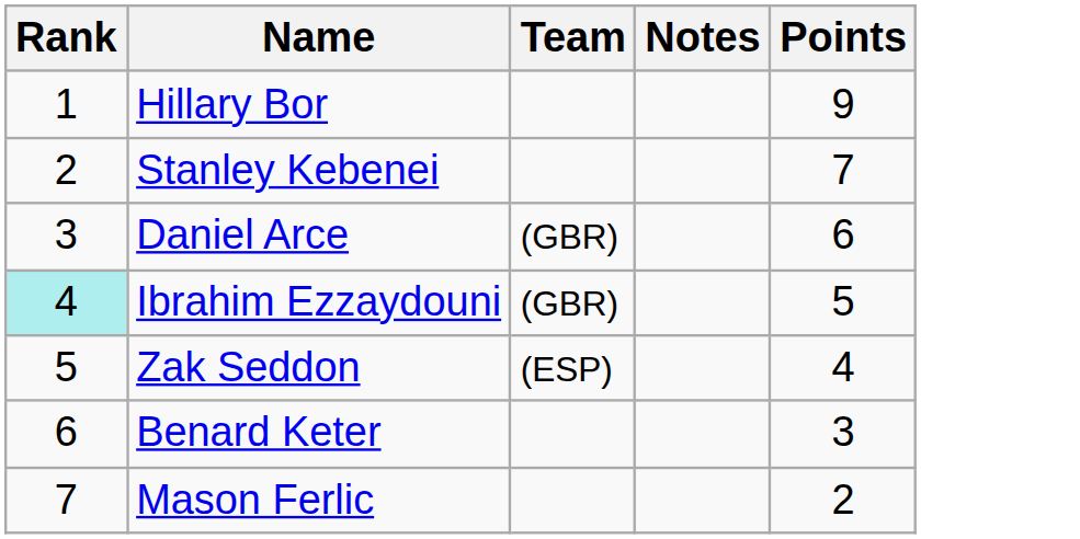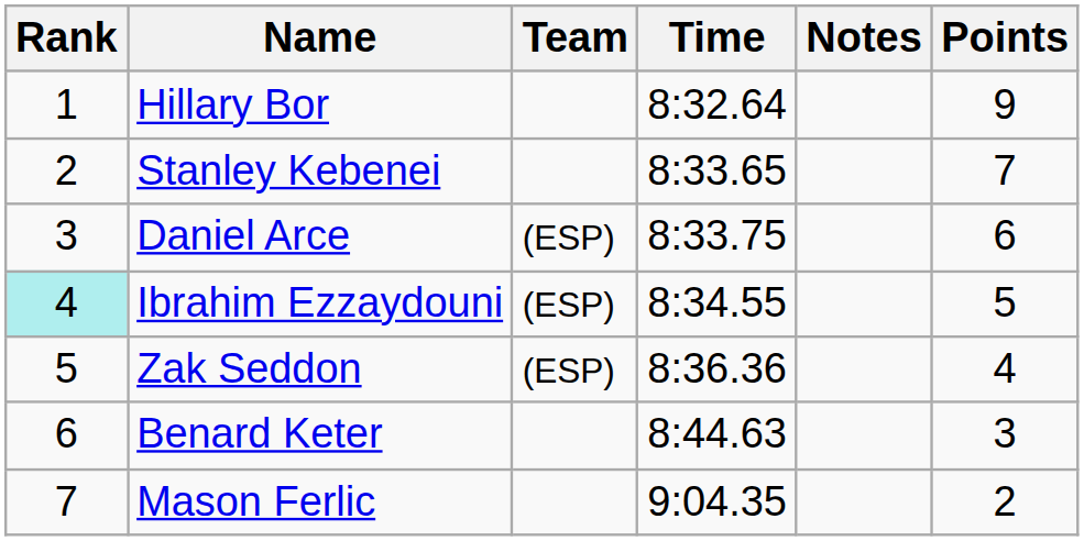+ column: Time | 8:32.64 | 8:33.65 | 8:33.75 | 8:34.55 | 8:36.36 | 8:44.63 | 9:04.35
Daniel Arce | Team: (GBR) -> (ESP)
Ibrahim Ezzaydouni | Team: (GBR) -> (ESP)
